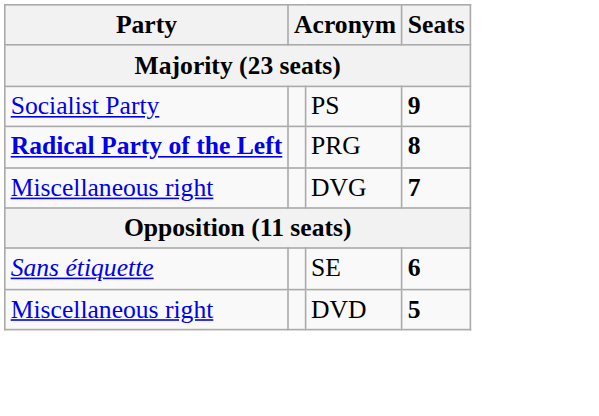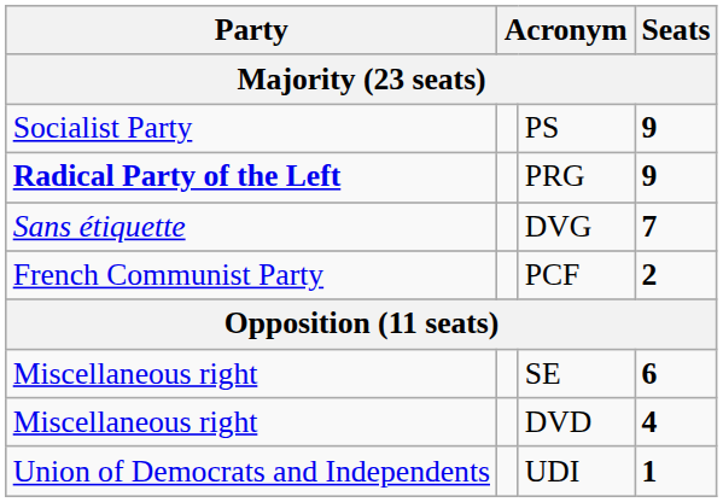PRG | Seats: 8 -> 9
DVG | Party: Miscellaneous right -> Sans étiquette
+ row: French Communist Party | PCF | 2
SE | Party: Sans étiquette -> Miscellaneous right
DVD | Seats: 5 -> 4
+ row: Union of Democrats and Independents | UDI | 1
